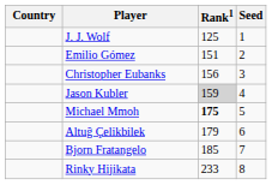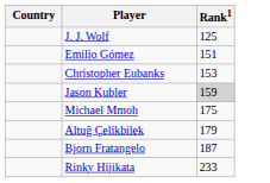- column: Seed | 1 | 2 | 3 | 4 | 5 | 6 | 7 | 8
Christopher Eubanks | Rank1: 156 -> 153
Michael Mmoh | Rank1: bold -> normal
Bjorn Fratangelo | Rank1: 185 -> 187
